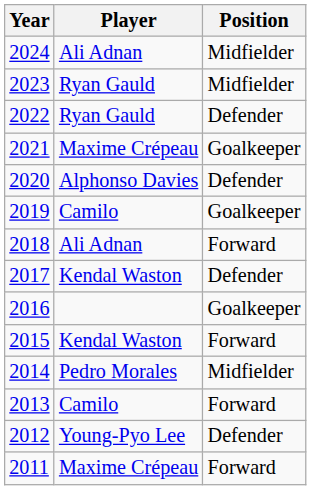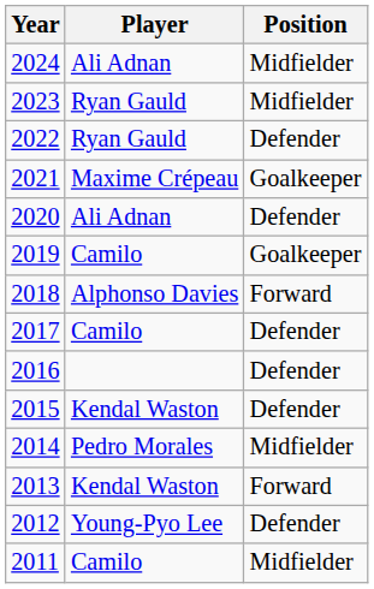2020 | Player: Alphonso Davies -> Ali Adnan
2018 | Player: Ali Adnan -> Alphonso Davies
2017 | Player: Kendal Waston -> Camilo
2016 | Position: Goalkeeper -> Defender
2015 | Position: Forward -> Defender
2013 | Player: Camilo -> Kendal Waston
2011 | Player: Maxime Crépeau -> Camilo
2011 | Position: Forward -> Midfielder
